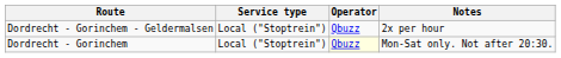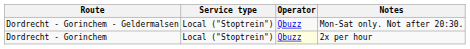Dordrecht - Gorinchem - Geldermalsen | Notes: 2x per hour -> Mon-Sat only. Not after 20:30.
Dordrecht - Gorinchem | Notes: Mon-Sat only. Not after 20:30. -> 2x per hour
